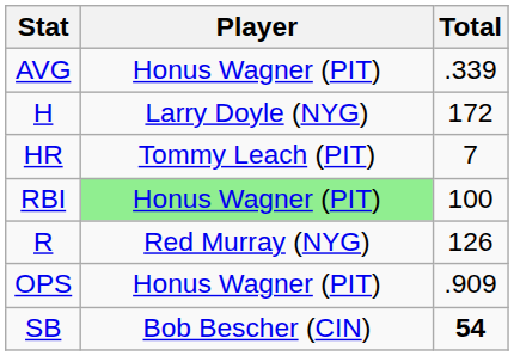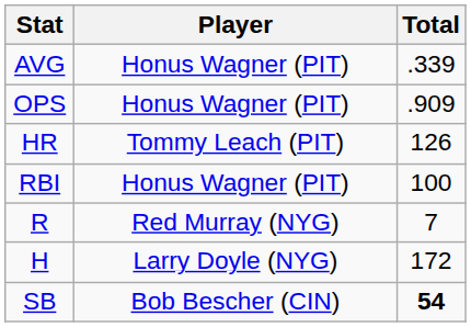rows swapped: OPS <-> H
HR | Total: 7 -> 126
RBI | Player: lightgreen background -> no background
R | Total: 126 -> 7
